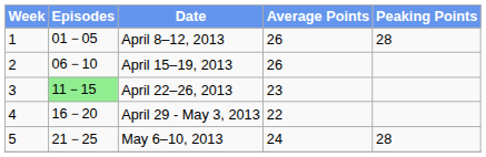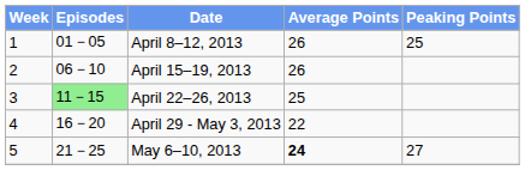April 8–12, 2013 | Peaking Points: 28 -> 25
April 22–26, 2013 | Average Points: 23 -> 25
May 6–10, 2013 | Average Points: normal -> bold
May 6–10, 2013 | Peaking Points: 28 -> 27
